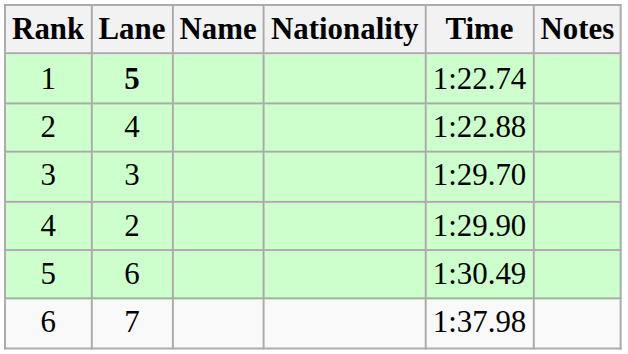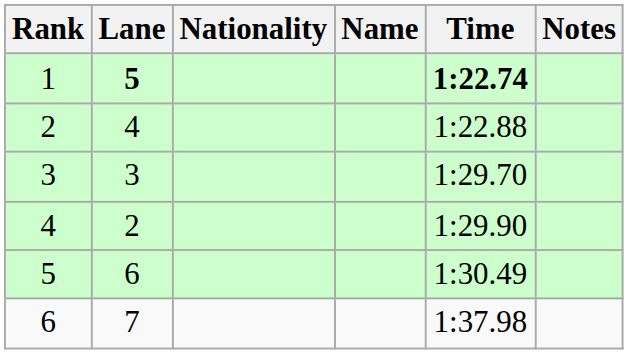columns swapped: Name <-> Nationality
1 | Time: normal -> bold
